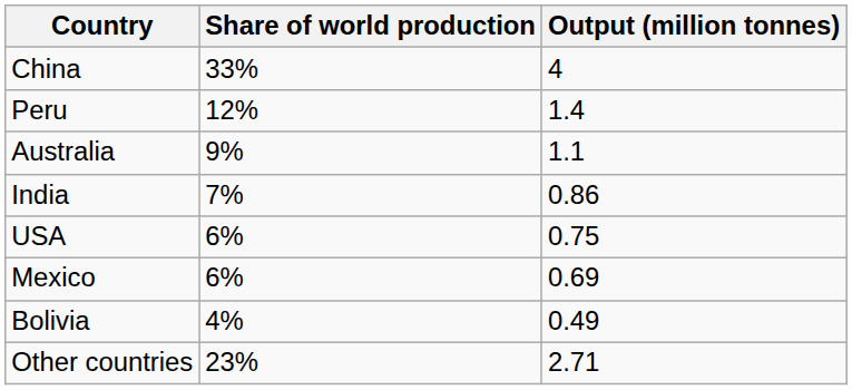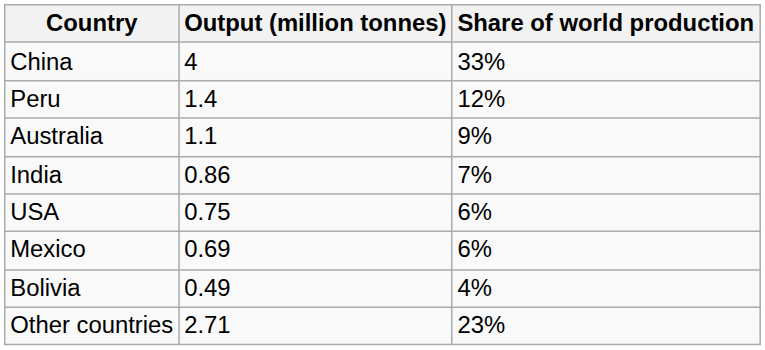columns swapped: Output (million tonnes) <-> Share of world production
